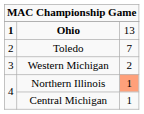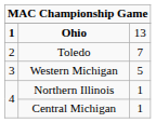Western Michigan | column 3: 2 -> 5
Northern Illinois | column 3: lightsalmon background -> no background
